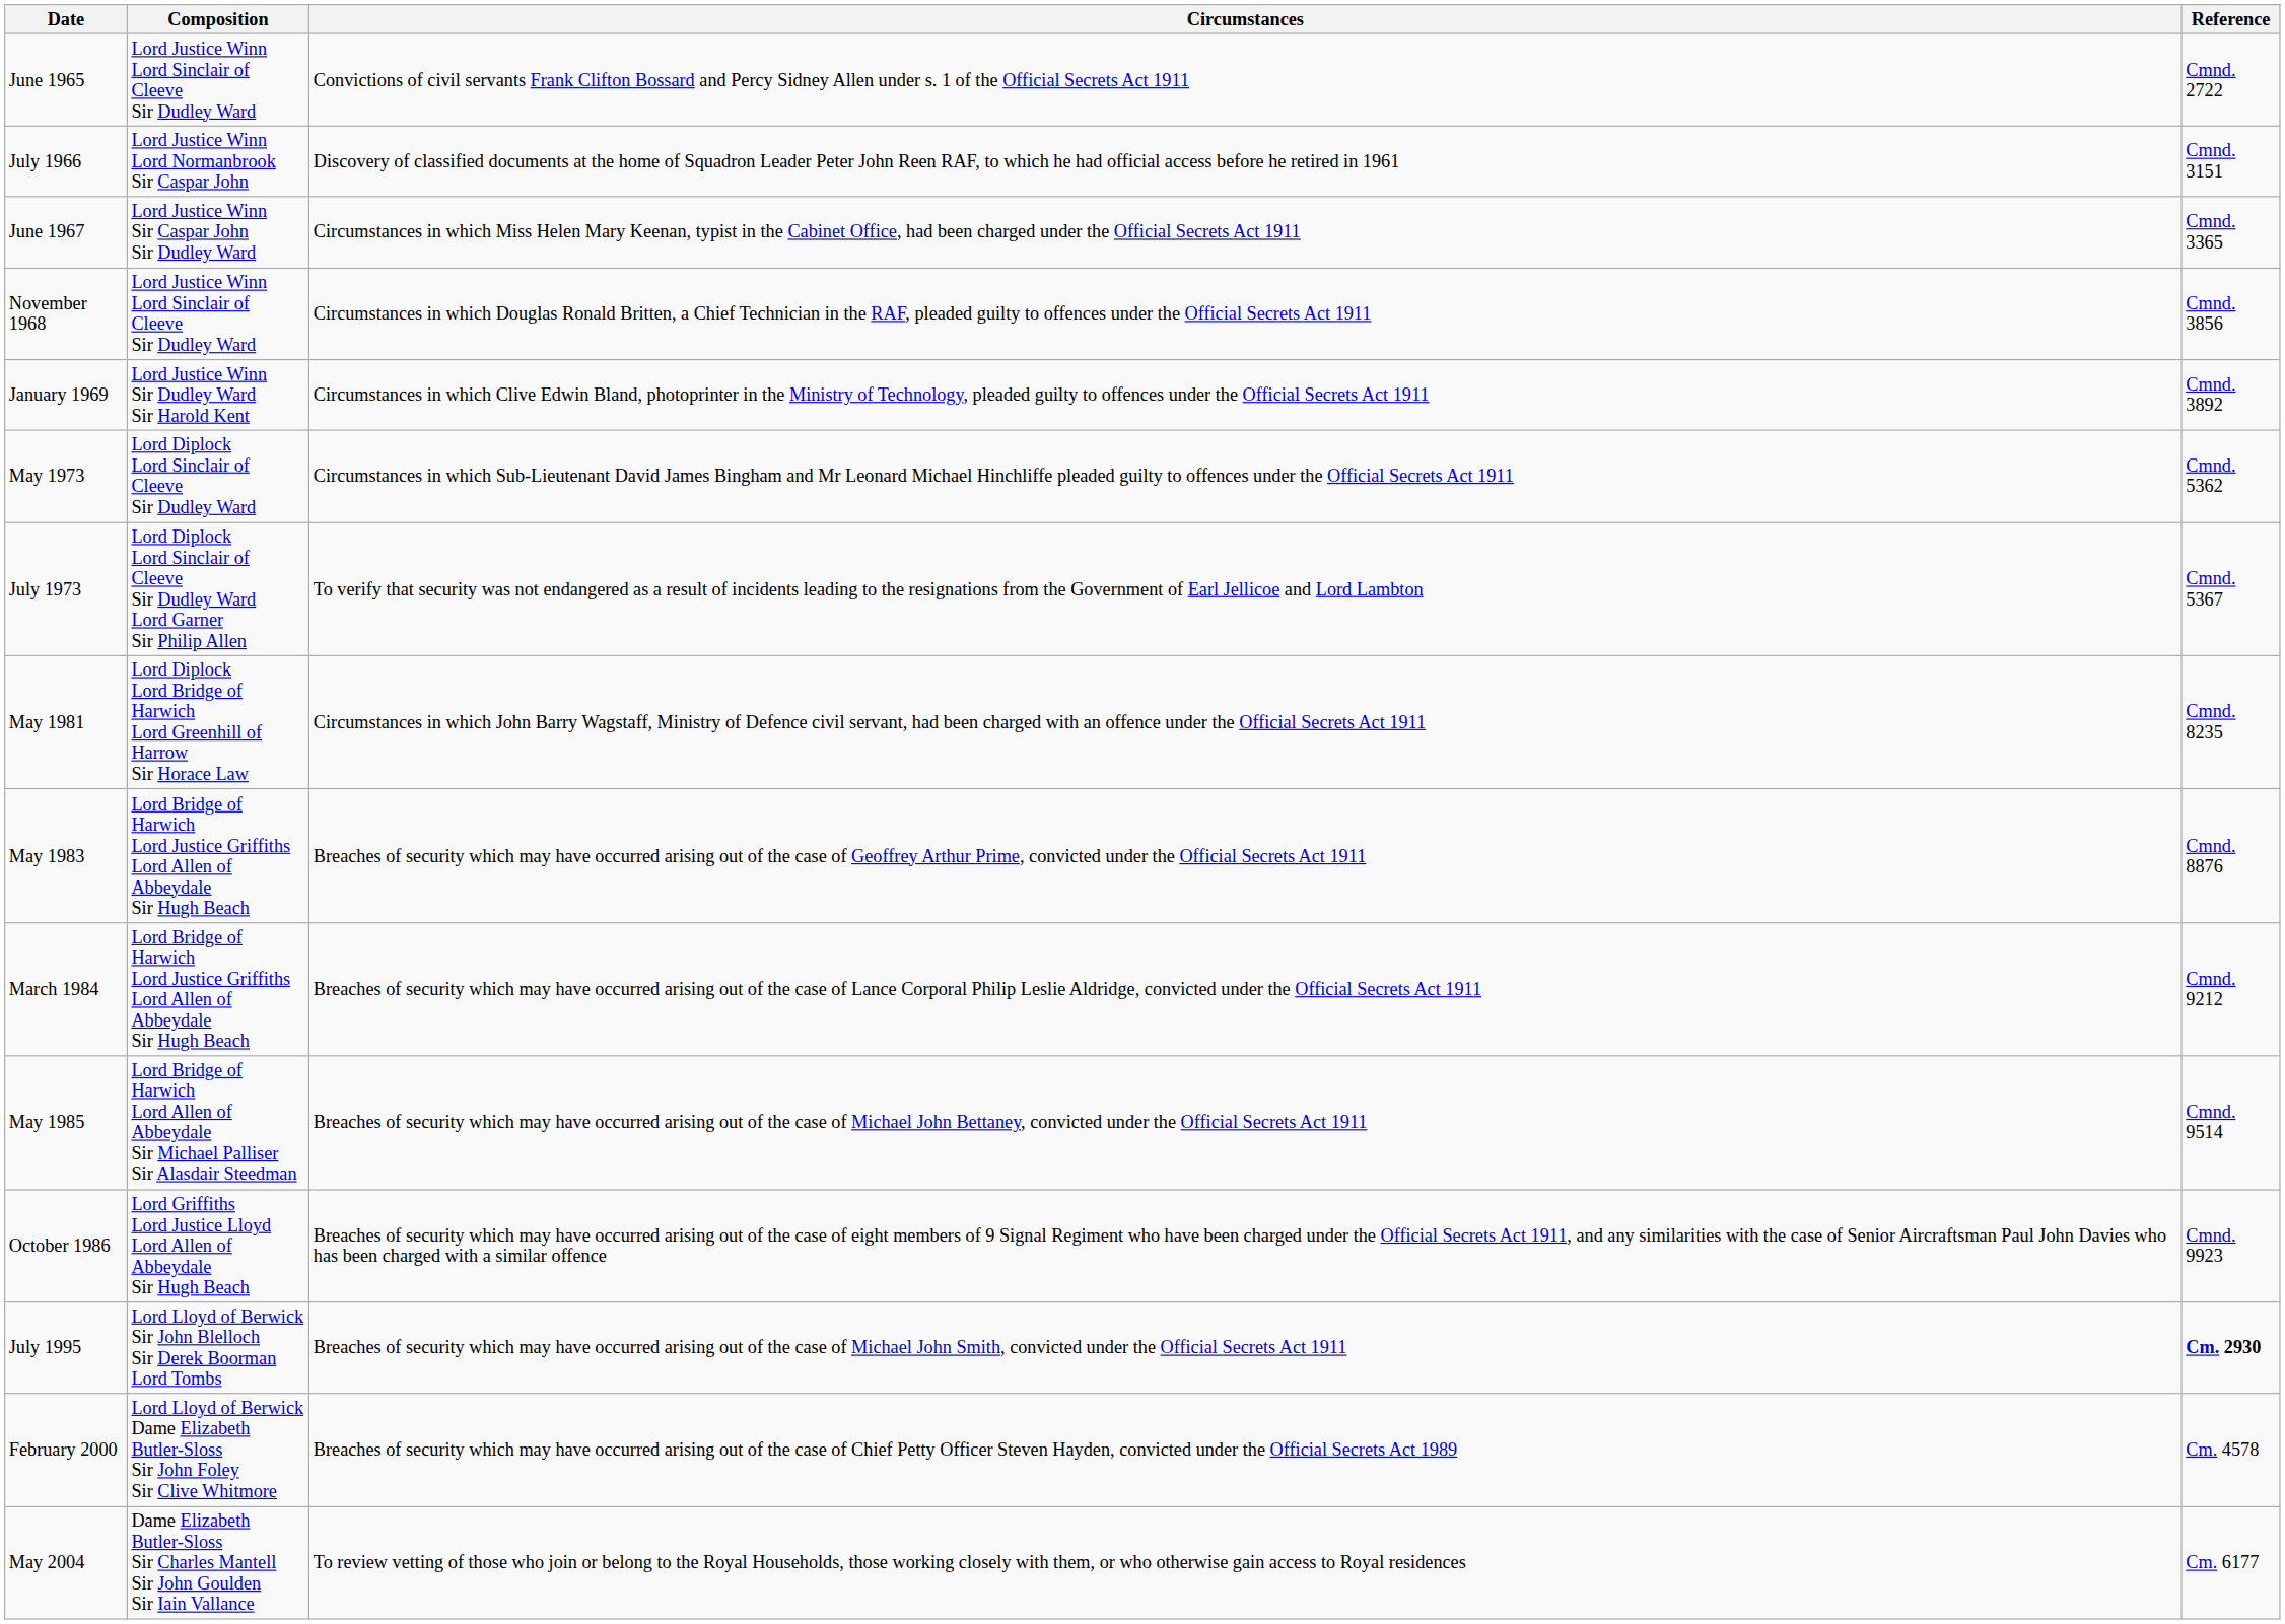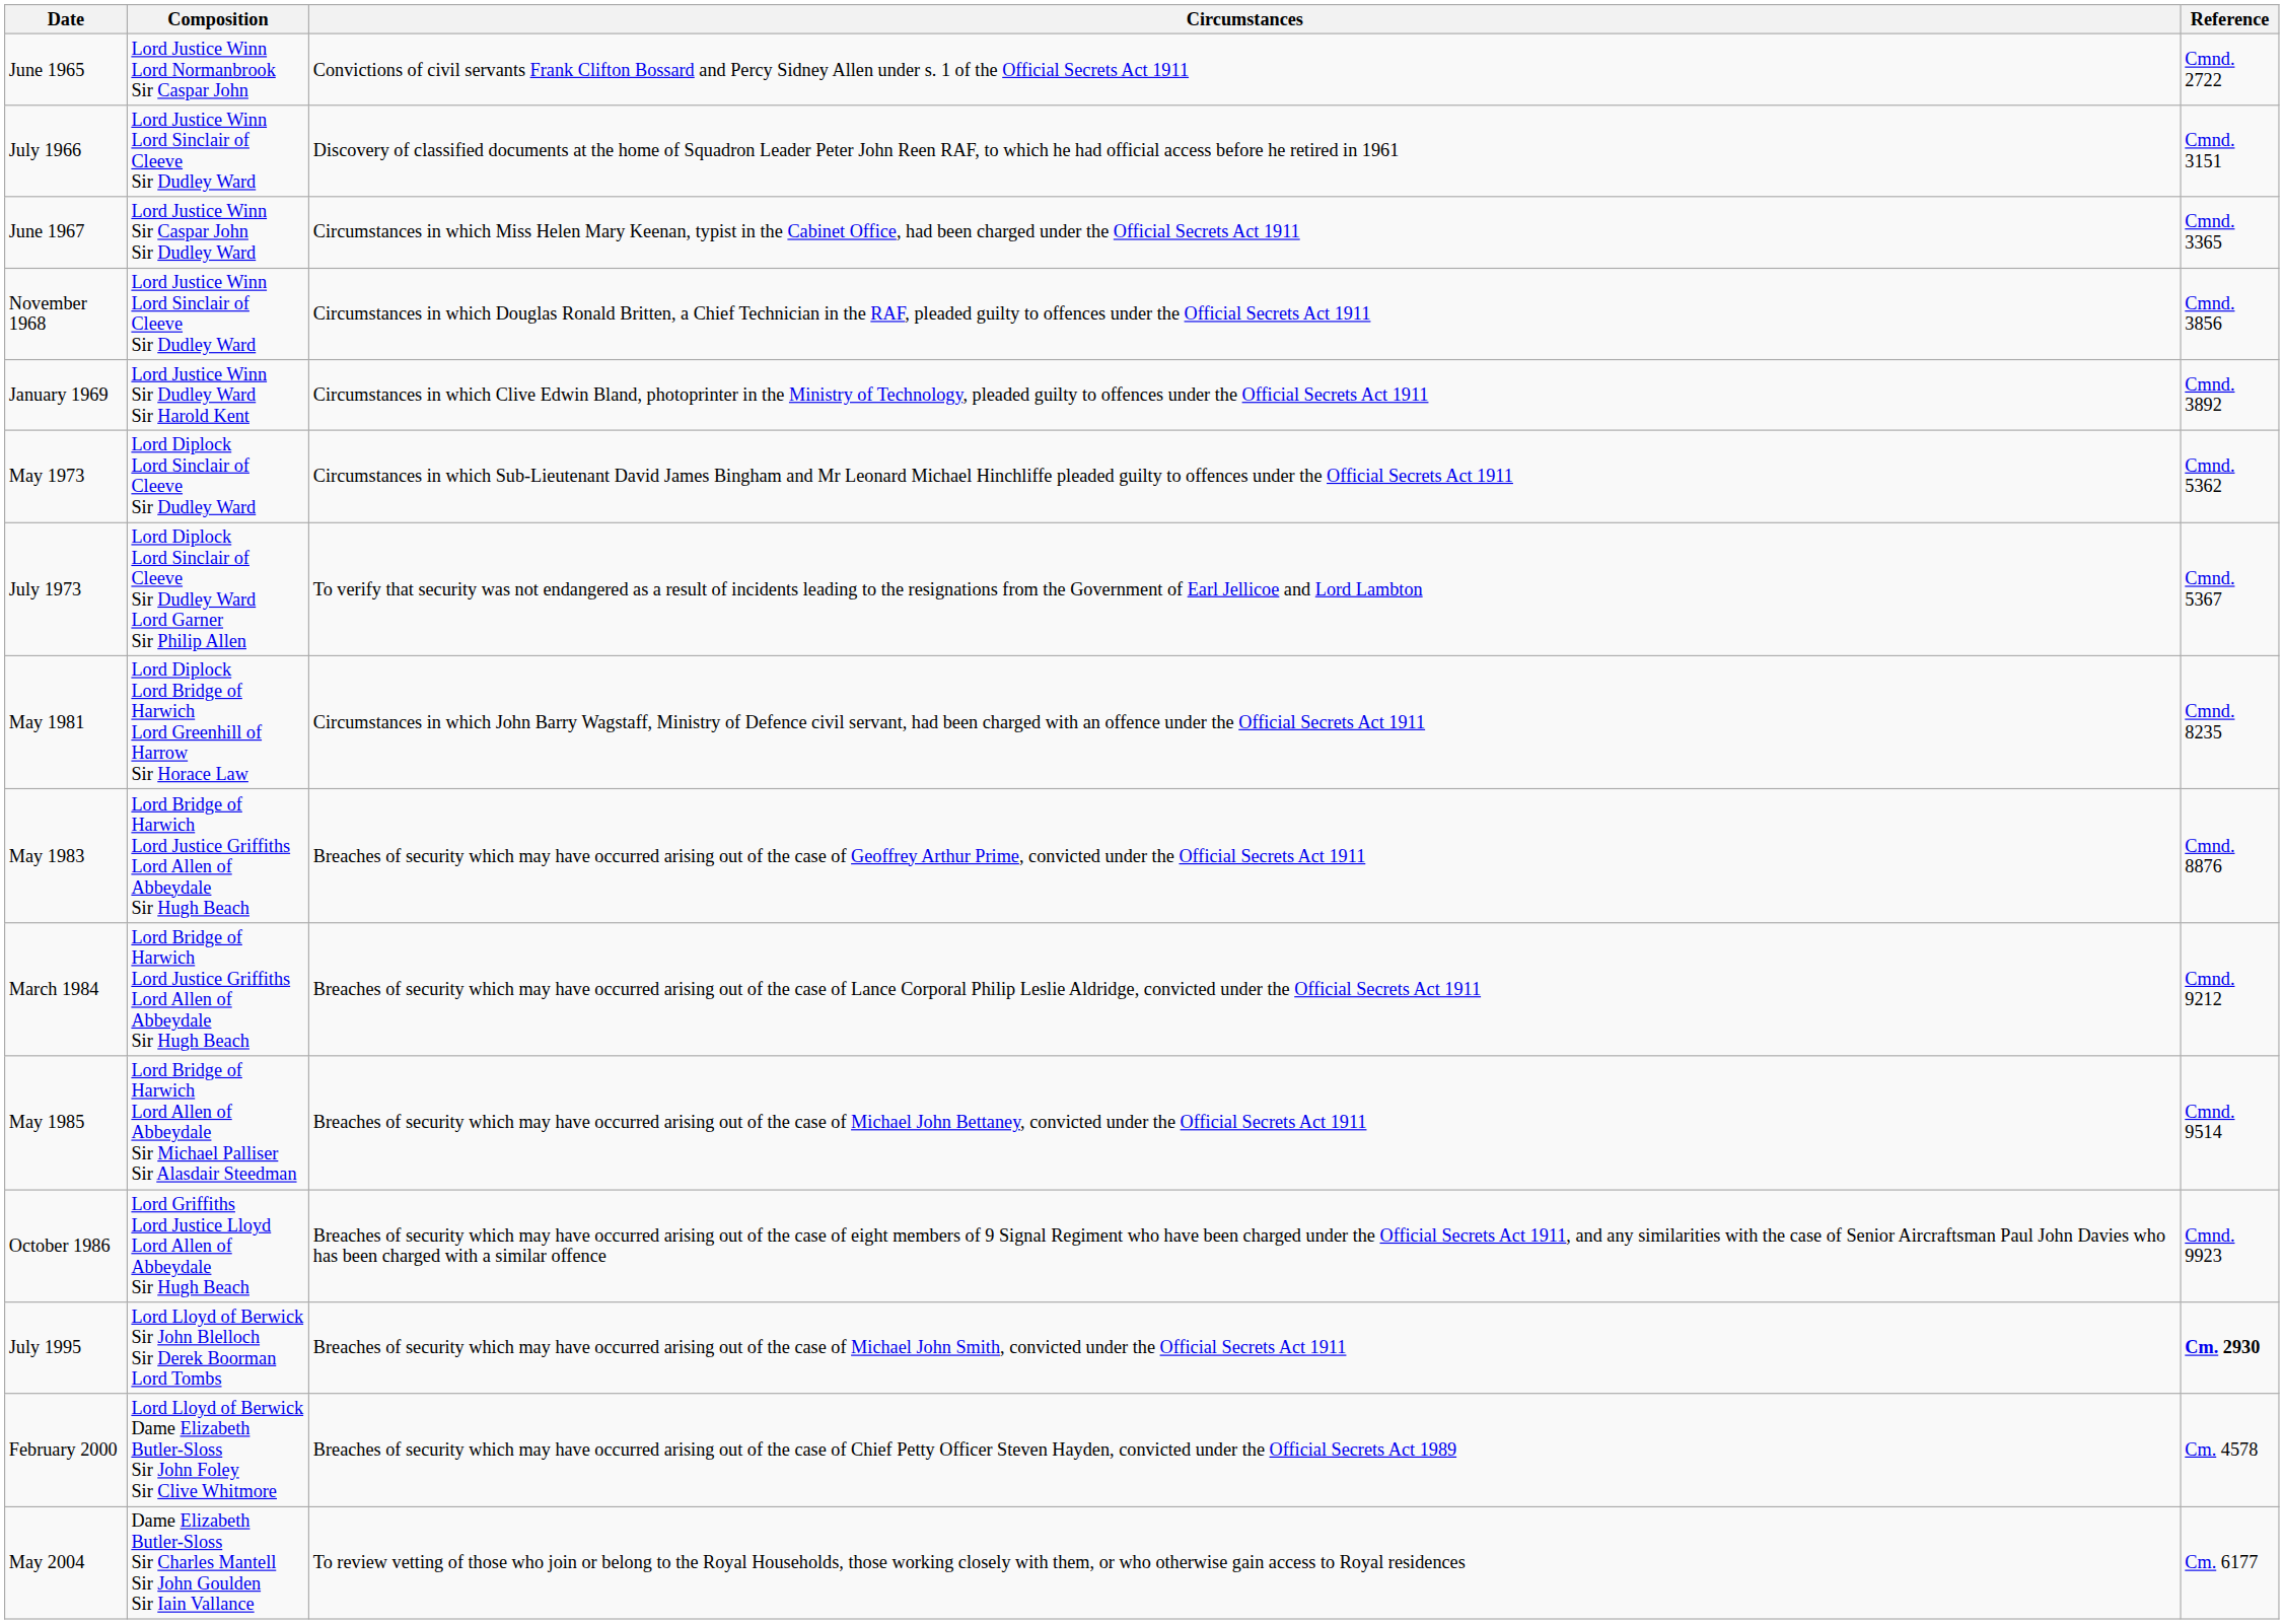June 1965 | Composition: Lord Justice Winn Lord Sinclair of Cleeve Sir Dudley Ward -> Lord Justice Winn Lord Normanbrook Sir Caspar John
July 1966 | Composition: Lord Justice Winn Lord Normanbrook Sir Caspar John -> Lord Justice Winn Lord Sinclair of Cleeve Sir Dudley Ward
